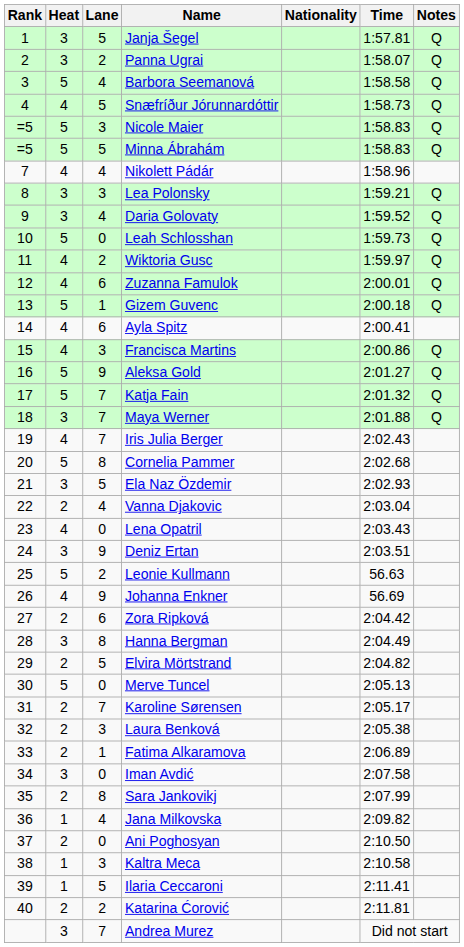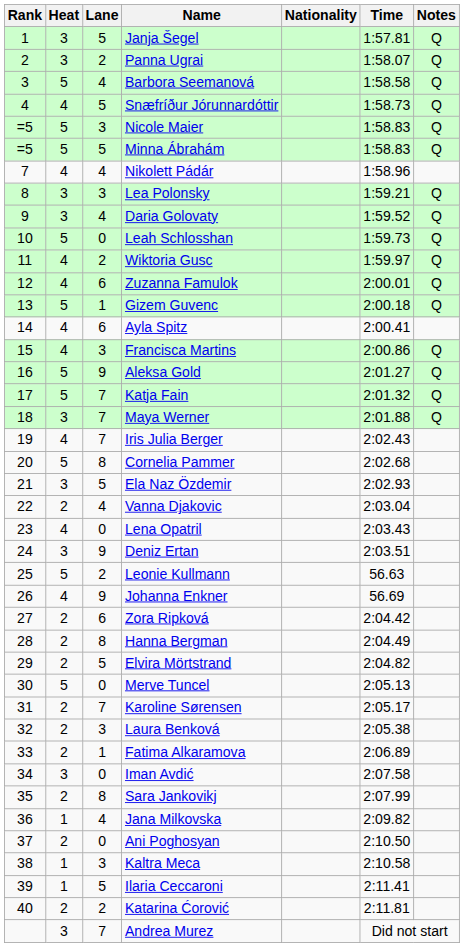Hanna Bergman | Heat: 3 -> 2
